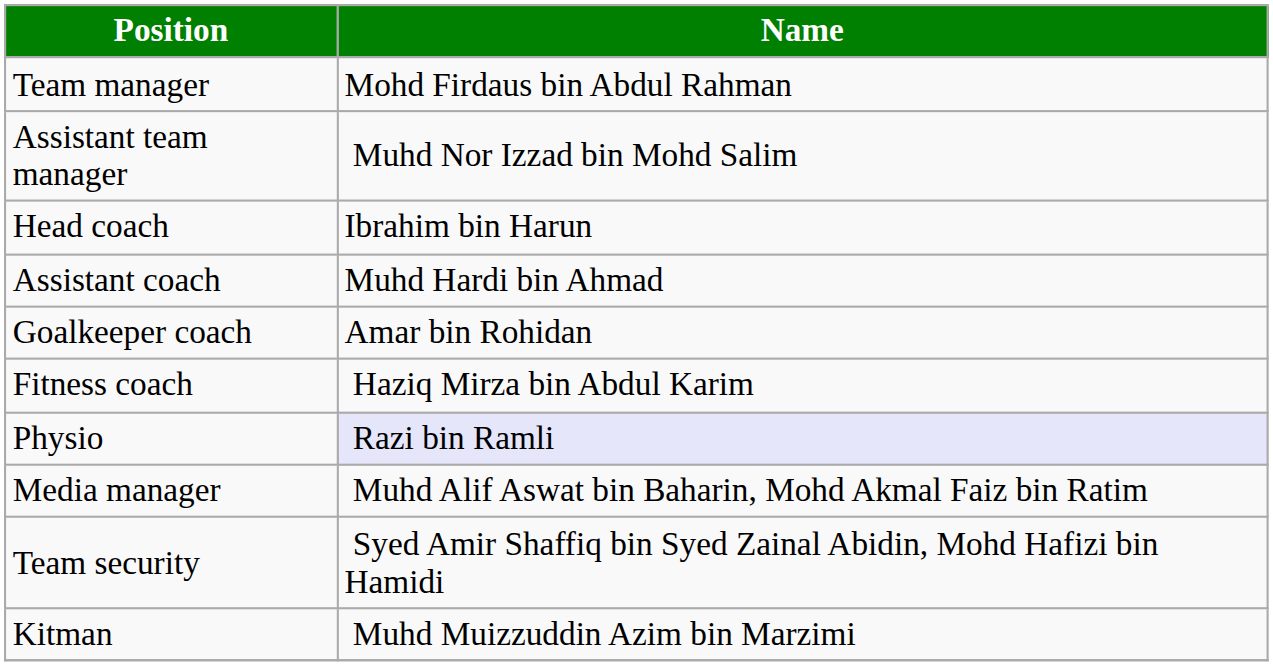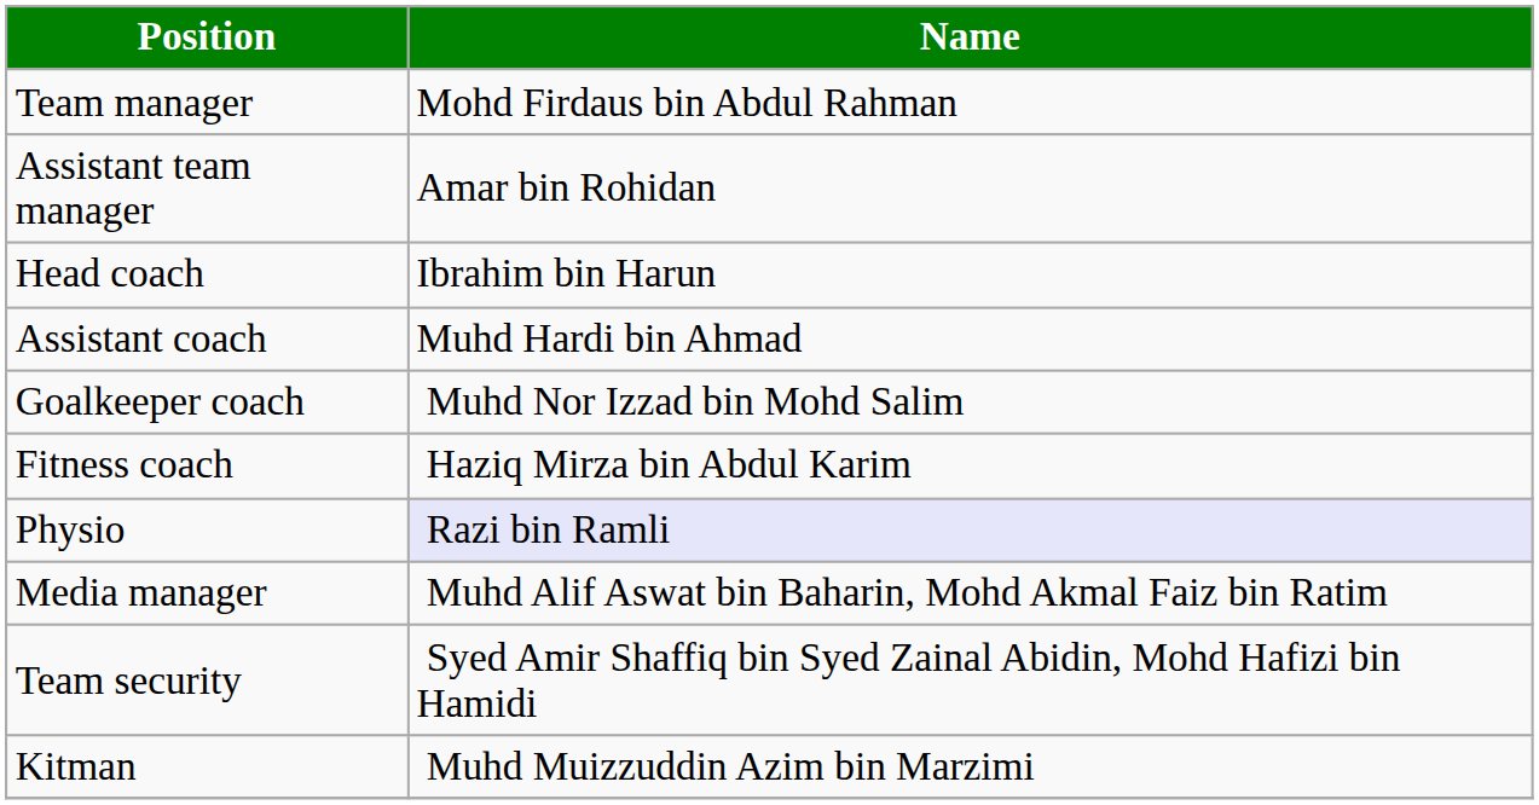Assistant team manager | Name: Muhd Nor Izzad bin Mohd Salim -> Amar bin Rohidan
Goalkeeper coach | Name: Amar bin Rohidan -> Muhd Nor Izzad bin Mohd Salim
